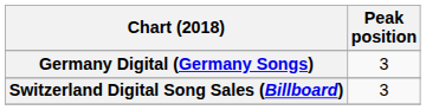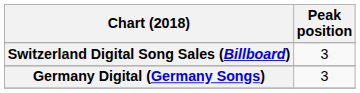rows swapped: Germany Digital (Germany Songs) <-> Switzerland Digital Song Sales (Billboard)
